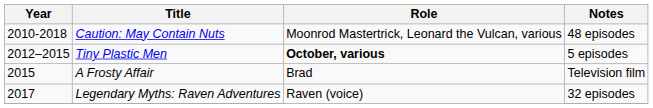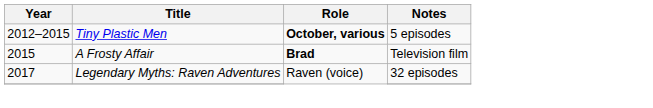- row: 2010-2018 | Caution: May Contain Nuts | Moonrod Mastertrick, Leonard the Vulcan, various | 48 episodes
A Frosty Affair | Role: normal -> bold
